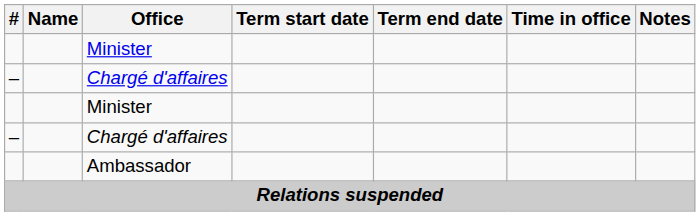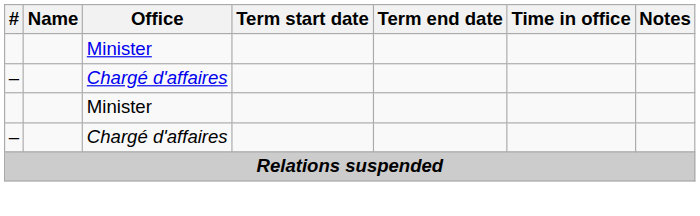- row: Ambassador
